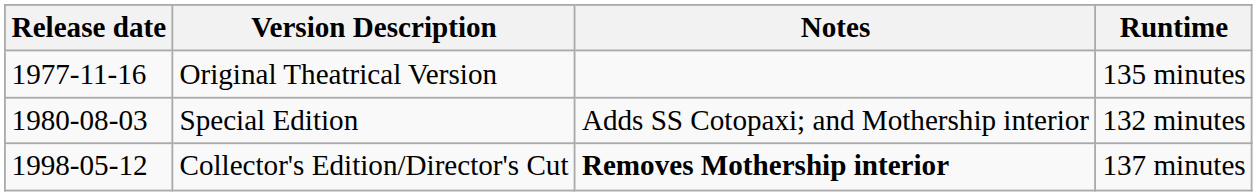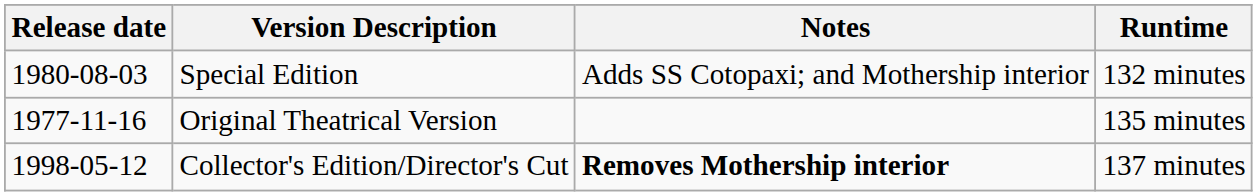rows swapped: Original Theatrical Version <-> Special Edition
